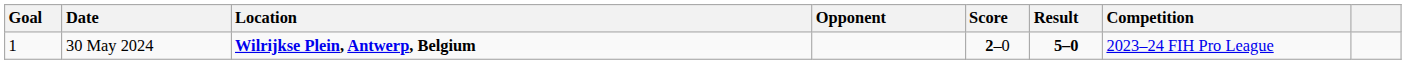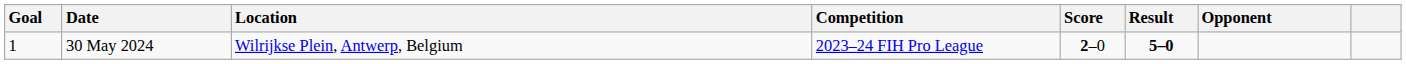columns swapped: Opponent <-> Competition
30 May 2024 | Location: bold -> normal
